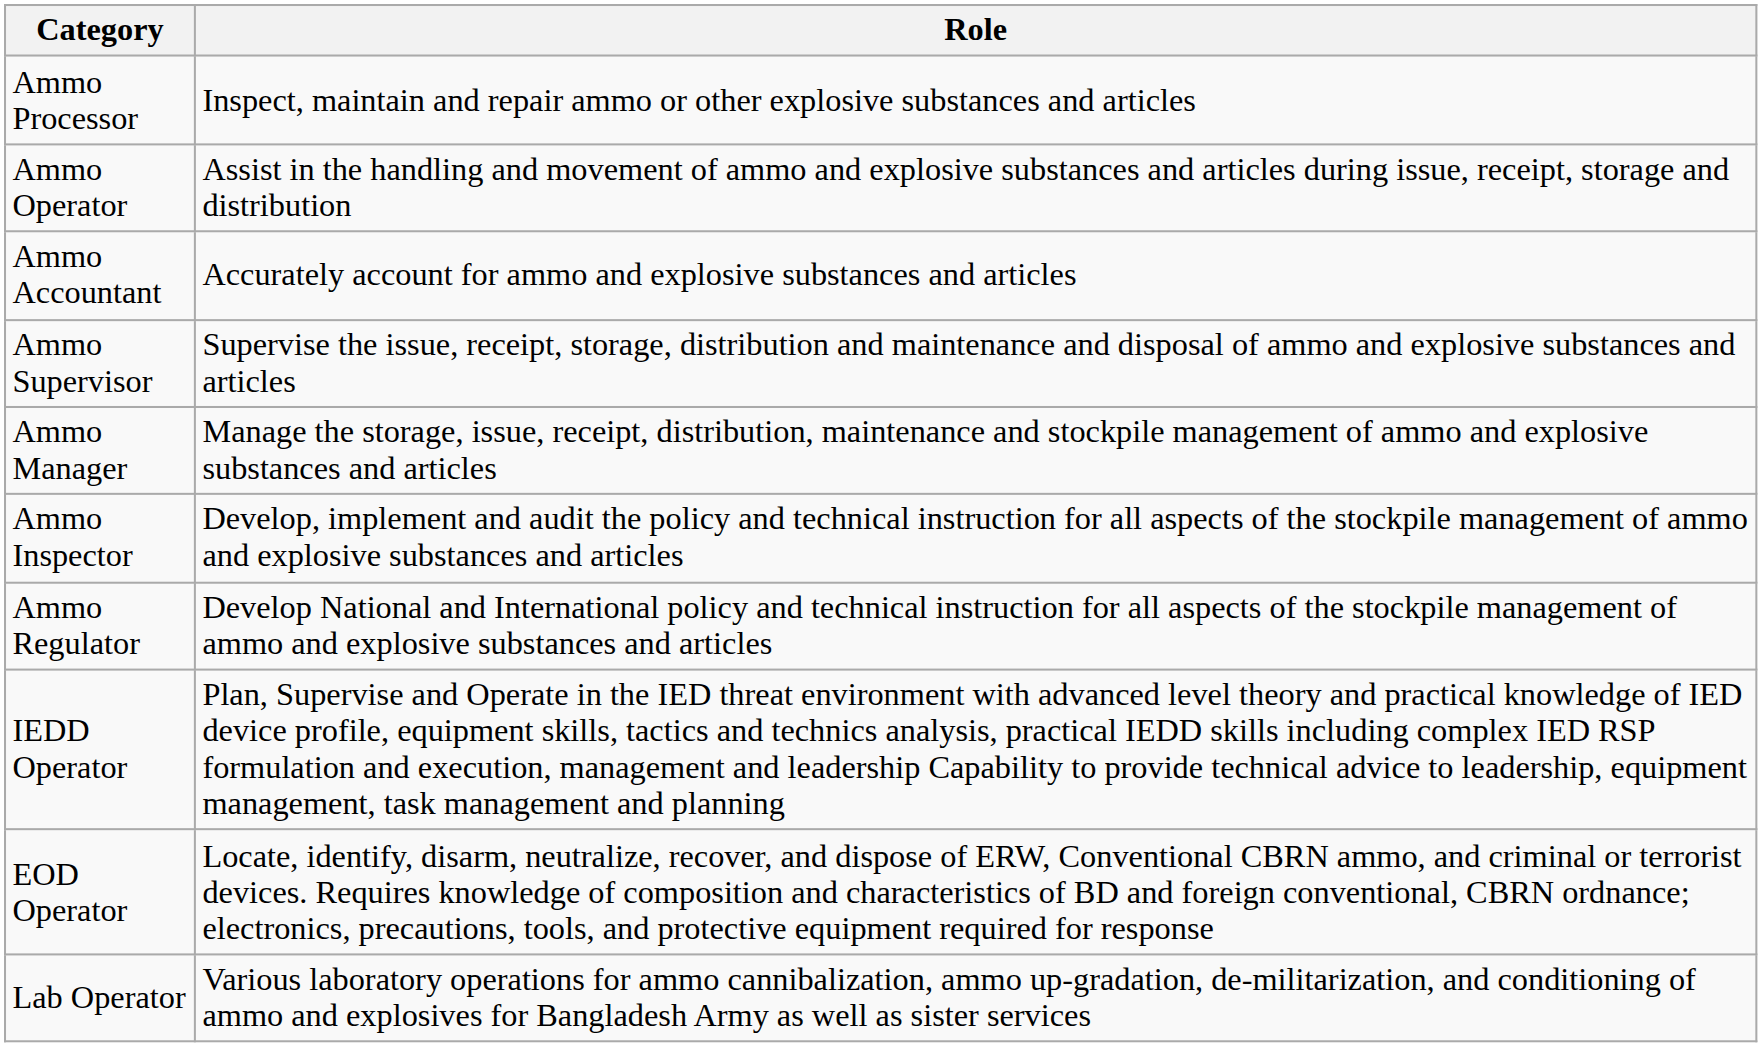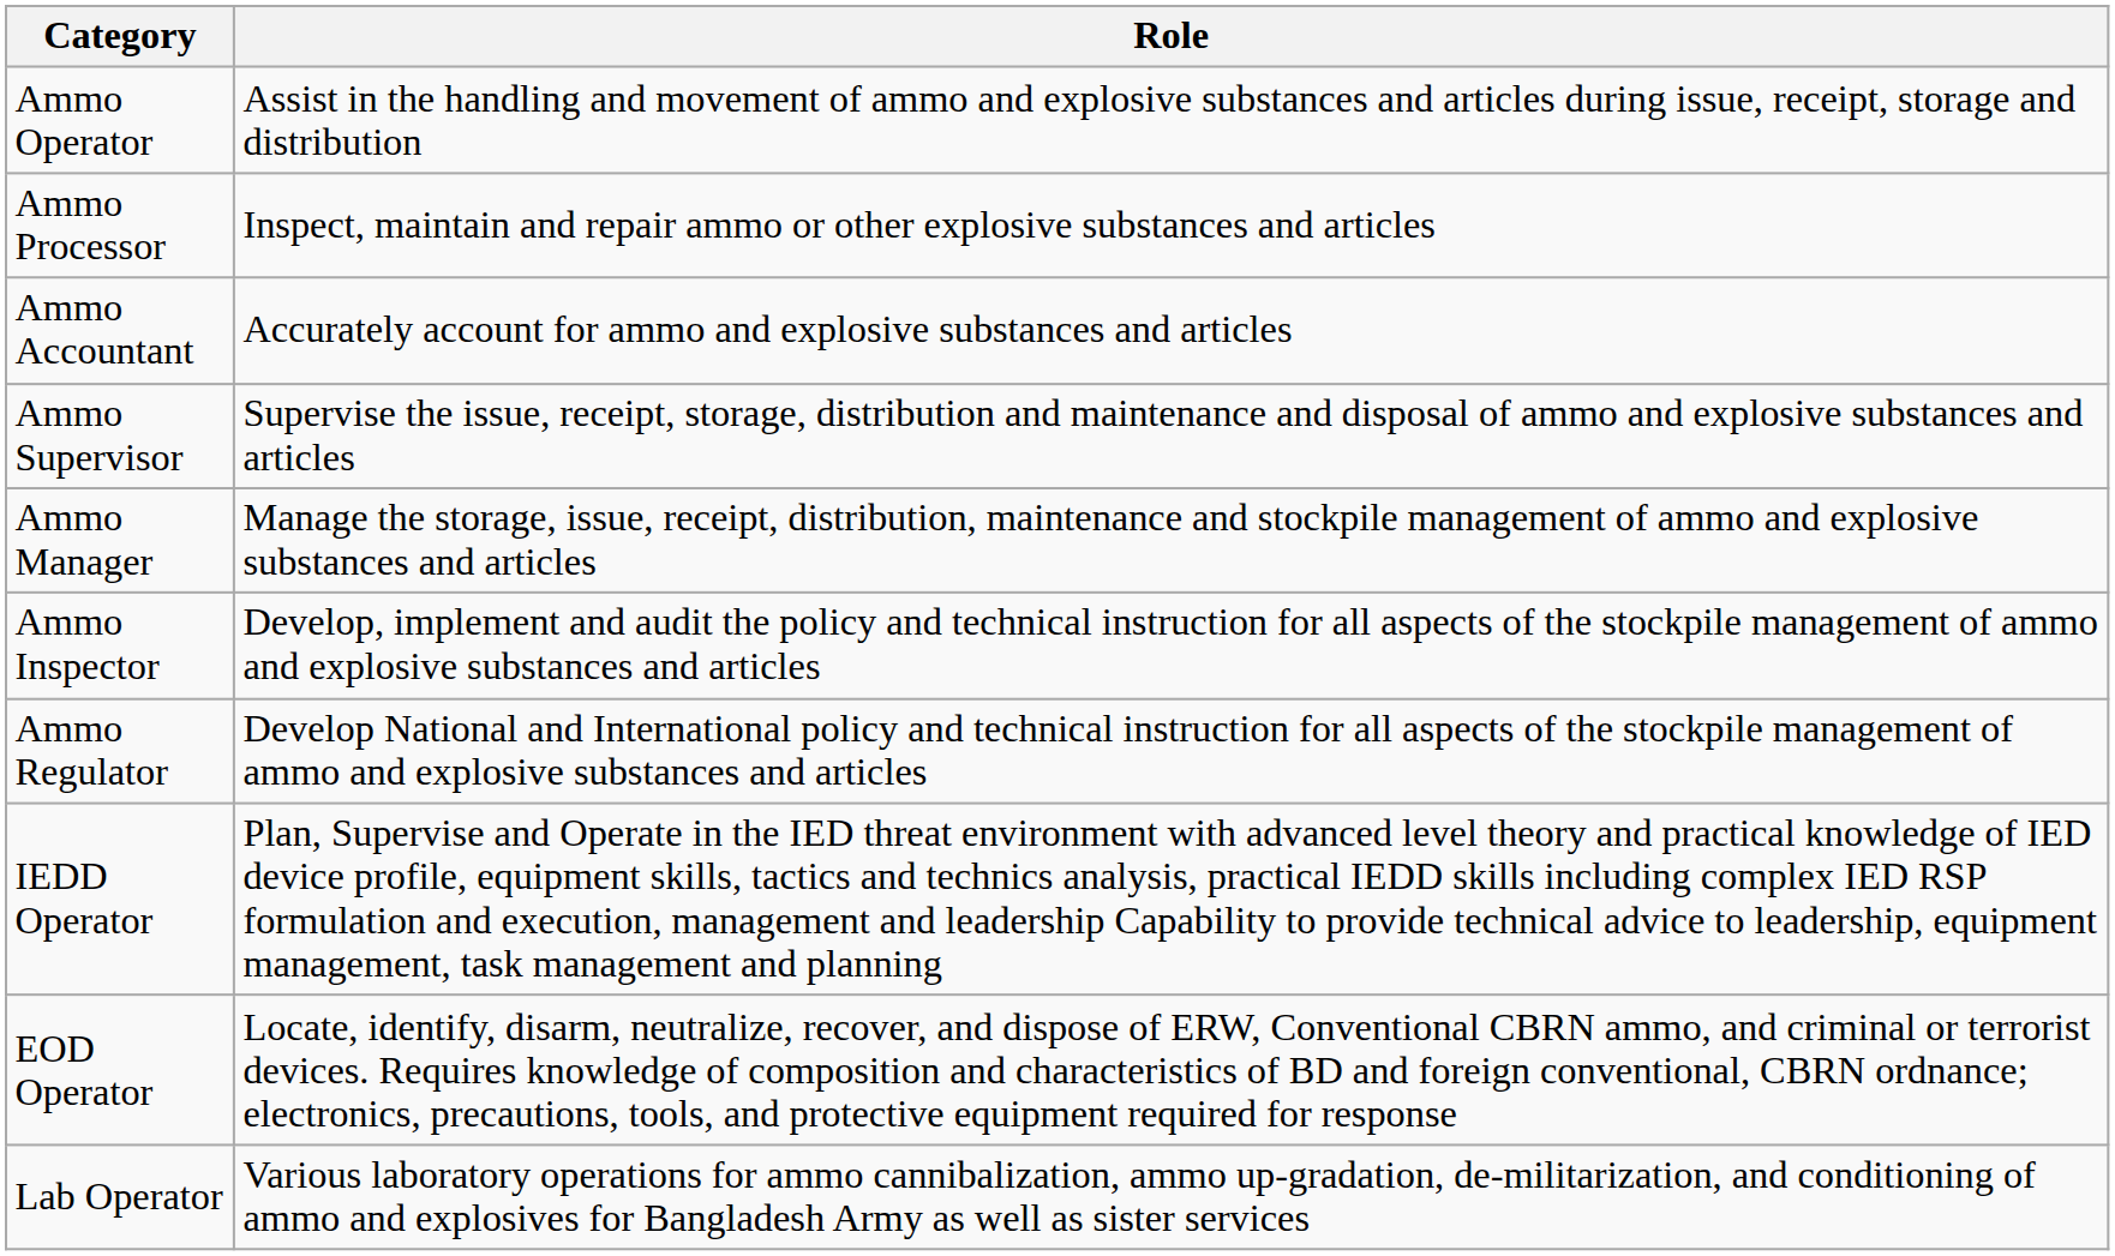rows swapped: Ammo Operator <-> Ammo Processor
